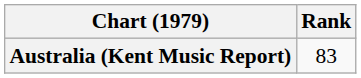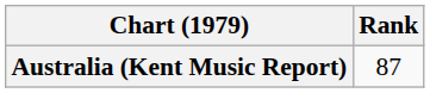Australia (Kent Music Report) | Rank: 83 -> 87
